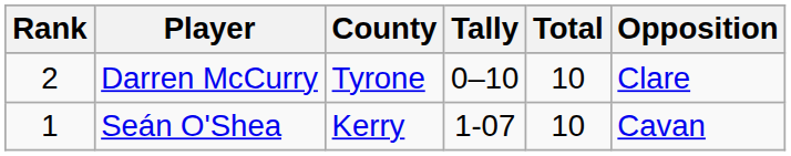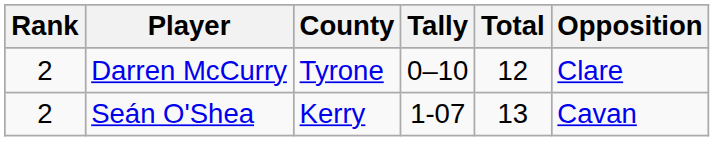Darren McCurry | Total: 10 -> 12
Seán O'Shea | Rank: 1 -> 2
Seán O'Shea | Total: 10 -> 13
